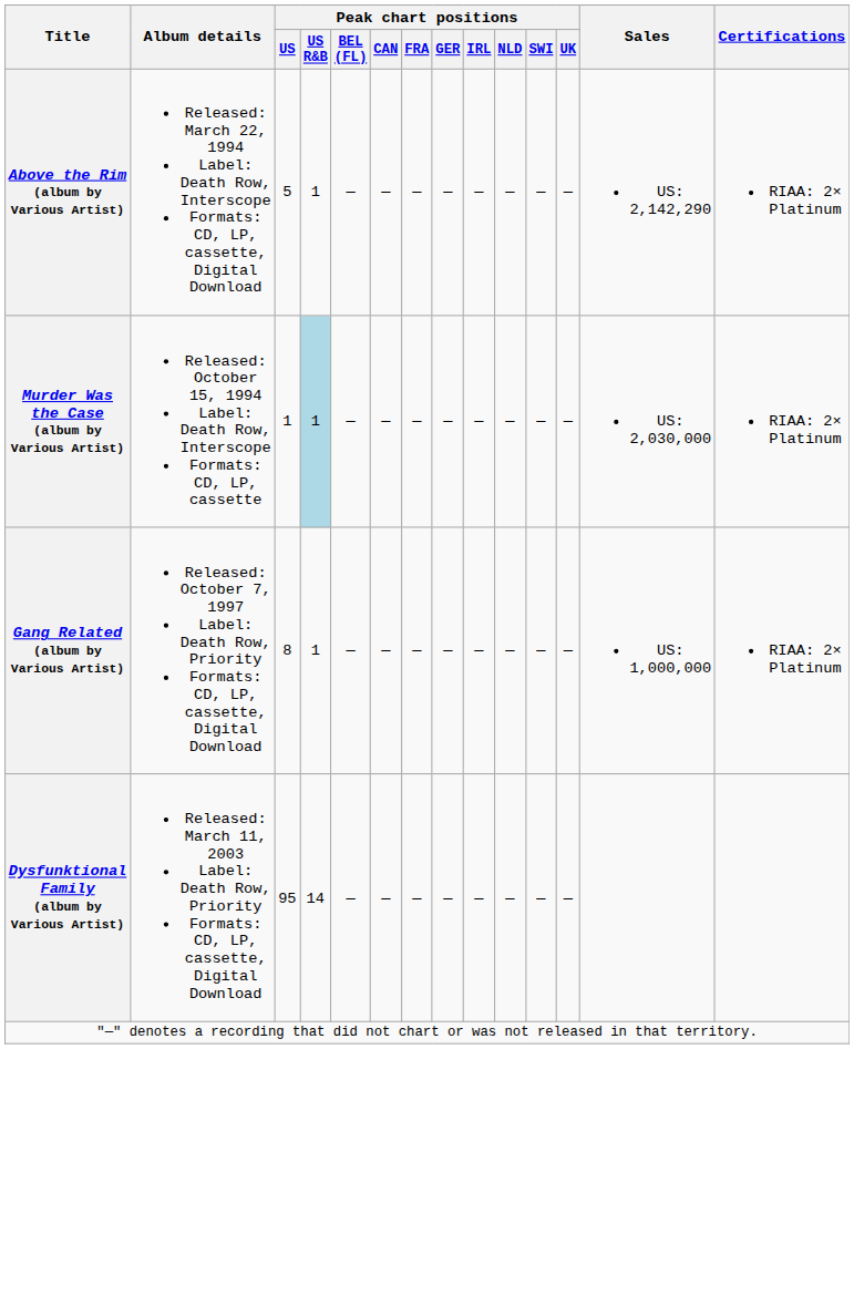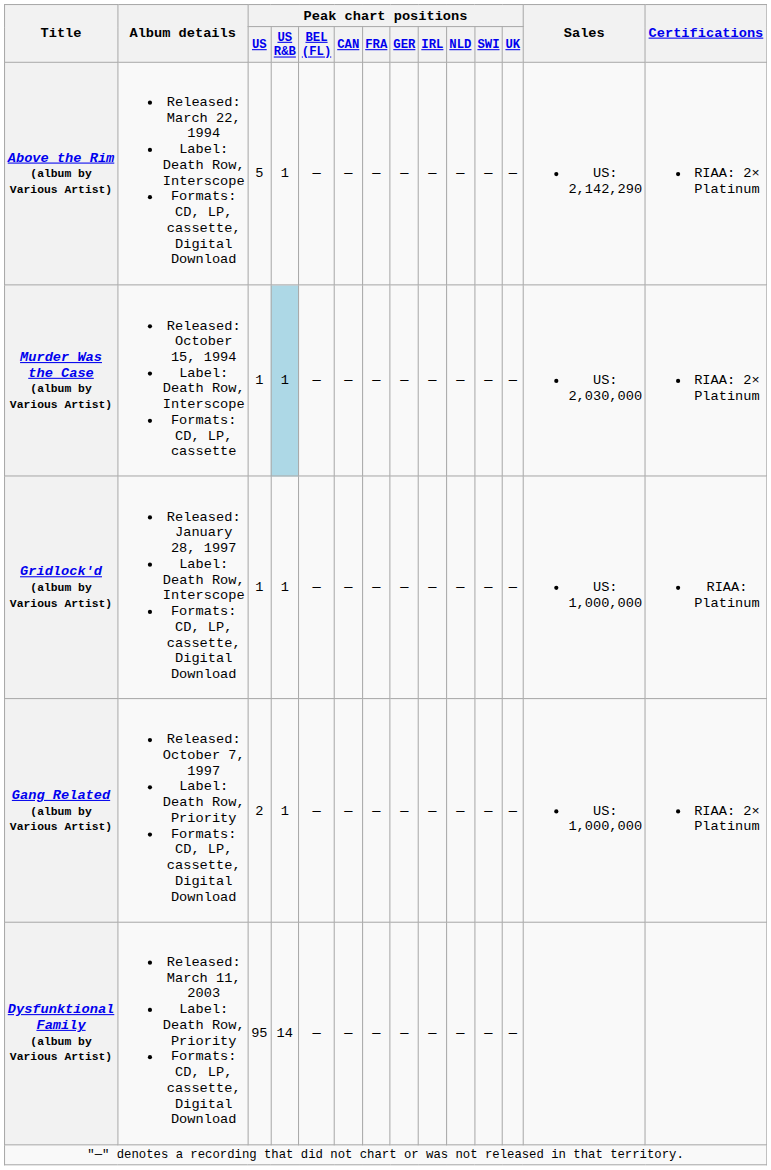+ row: Gridlock'd (album by Various Artist) | Released: January 28, 1997 Label: Death Row, Interscope Formats: CD, LP, cassette, Digital Download | 1 | 1 | — | — | — | — | — | — | — | — | US: 1,000,000 | RIAA: Platinum
Gang Related (album by Various Artist) | Peak chart positions / US: 8 -> 2
